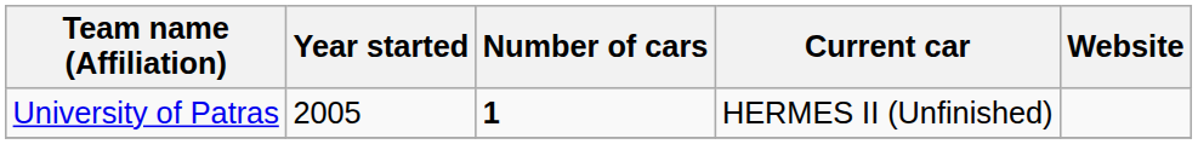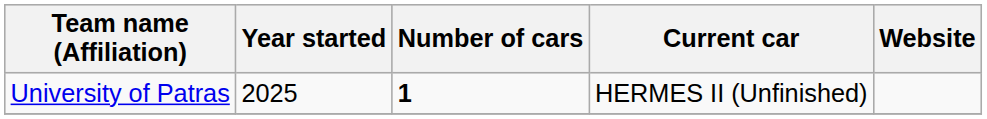University of Patras | Year started: 2005 -> 2025
